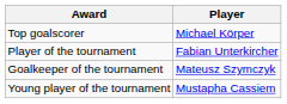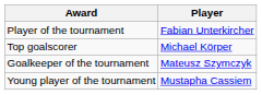rows swapped: Player of the tournament <-> Top goalscorer
